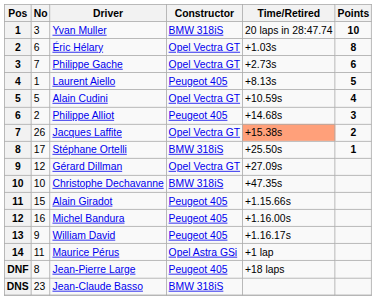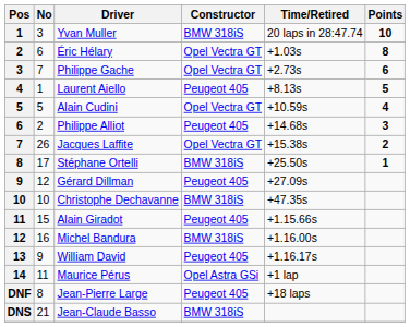Jacques Laffite | Time/Retired: lightsalmon background -> no background
Gérard Dillman | Constructor: Opel Vectra GT -> Peugeot 405
Michel Bandura | Constructor: Peugeot 405 -> BMW 318iS
Jean-Claude Basso | No: 23 -> 21
